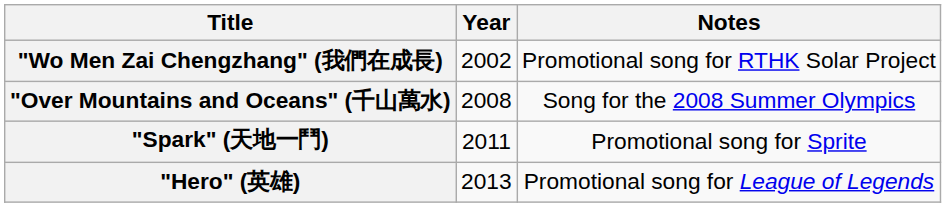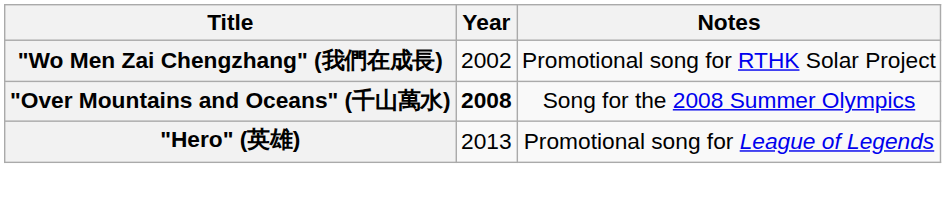"Over Mountains and Oceans" (千山萬水) | Year: normal -> bold
- row: "Spark" (天地一鬥) | 2011 | Promotional song for Sprite
